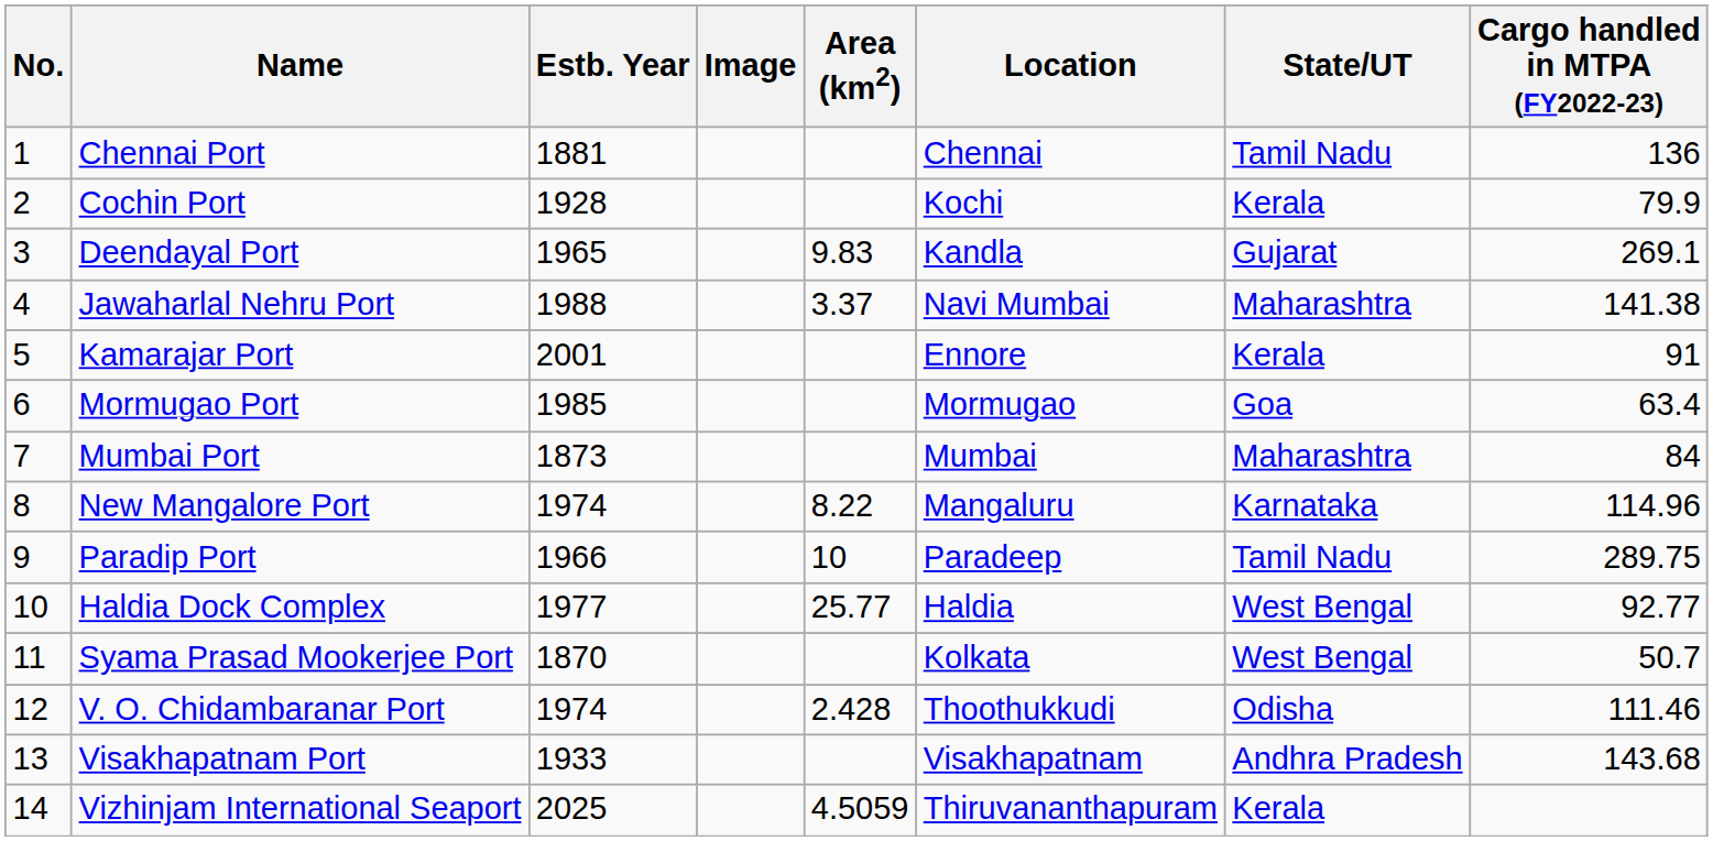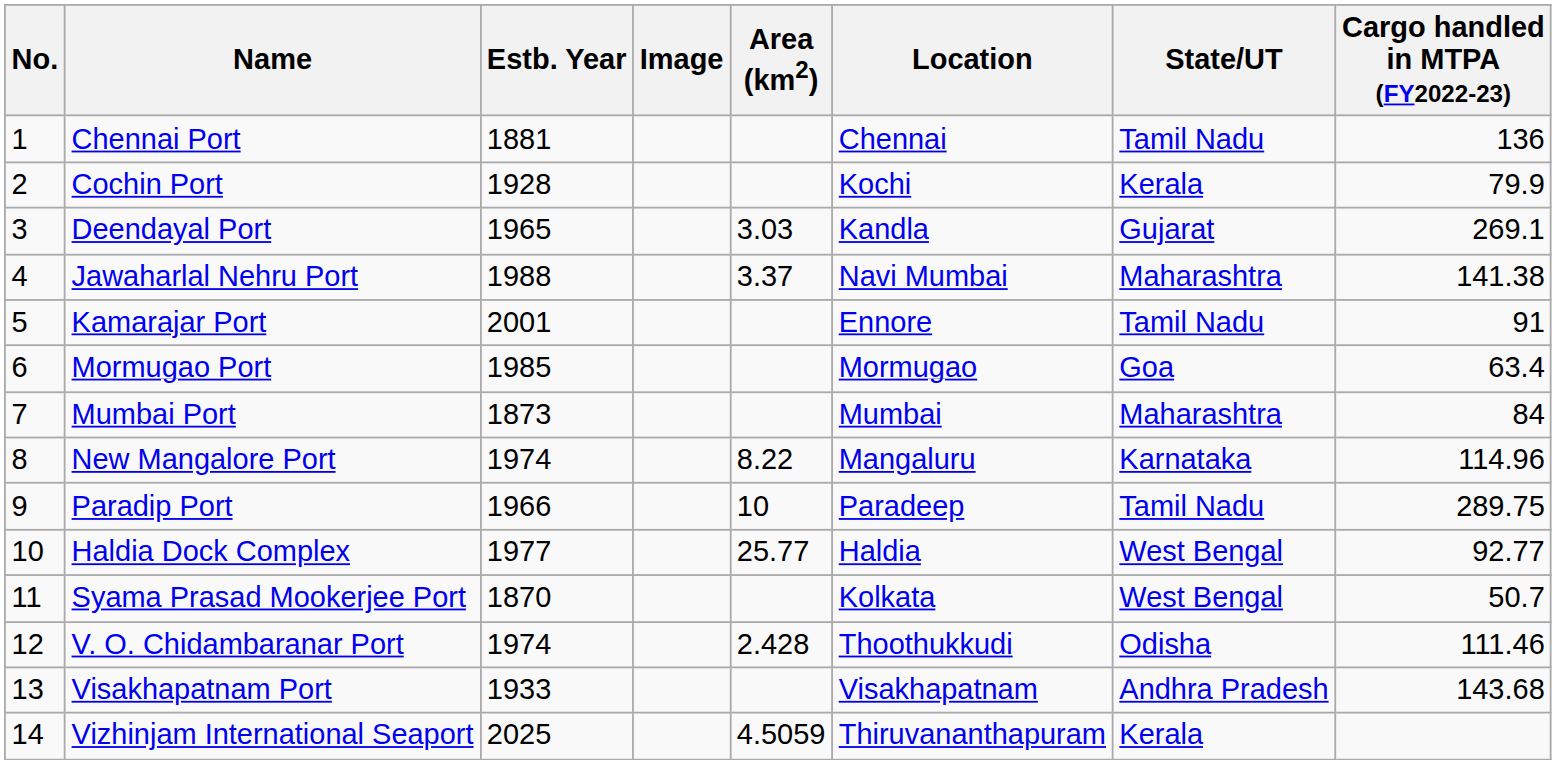Deendayal Port | Area (km2): 9.83 -> 3.03
Kamarajar Port | State/UT: Kerala -> Tamil Nadu
